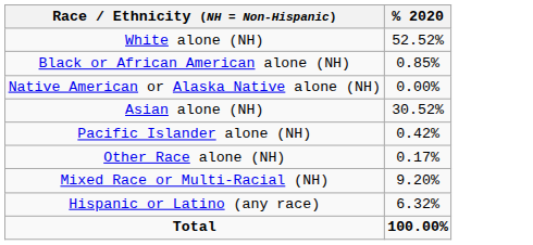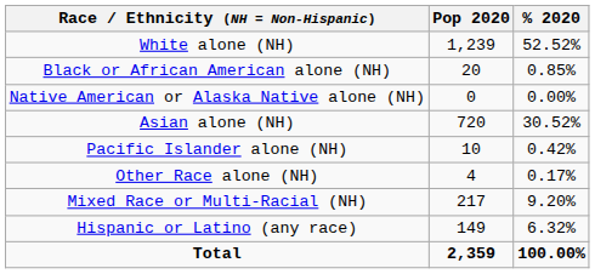+ column: Pop 2020 | 1,239 | 20 | 0 | 720 | 10 | 4 | 217 | 149 | 2,359
